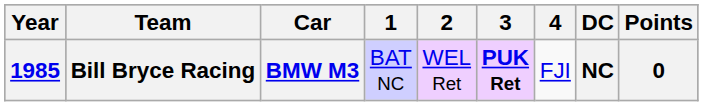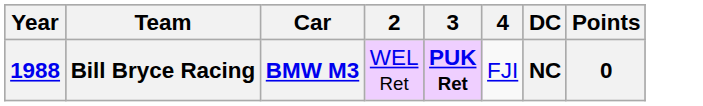- column: 1 | BAT NC
Bill Bryce Racing | Year: 1985 -> 1988
